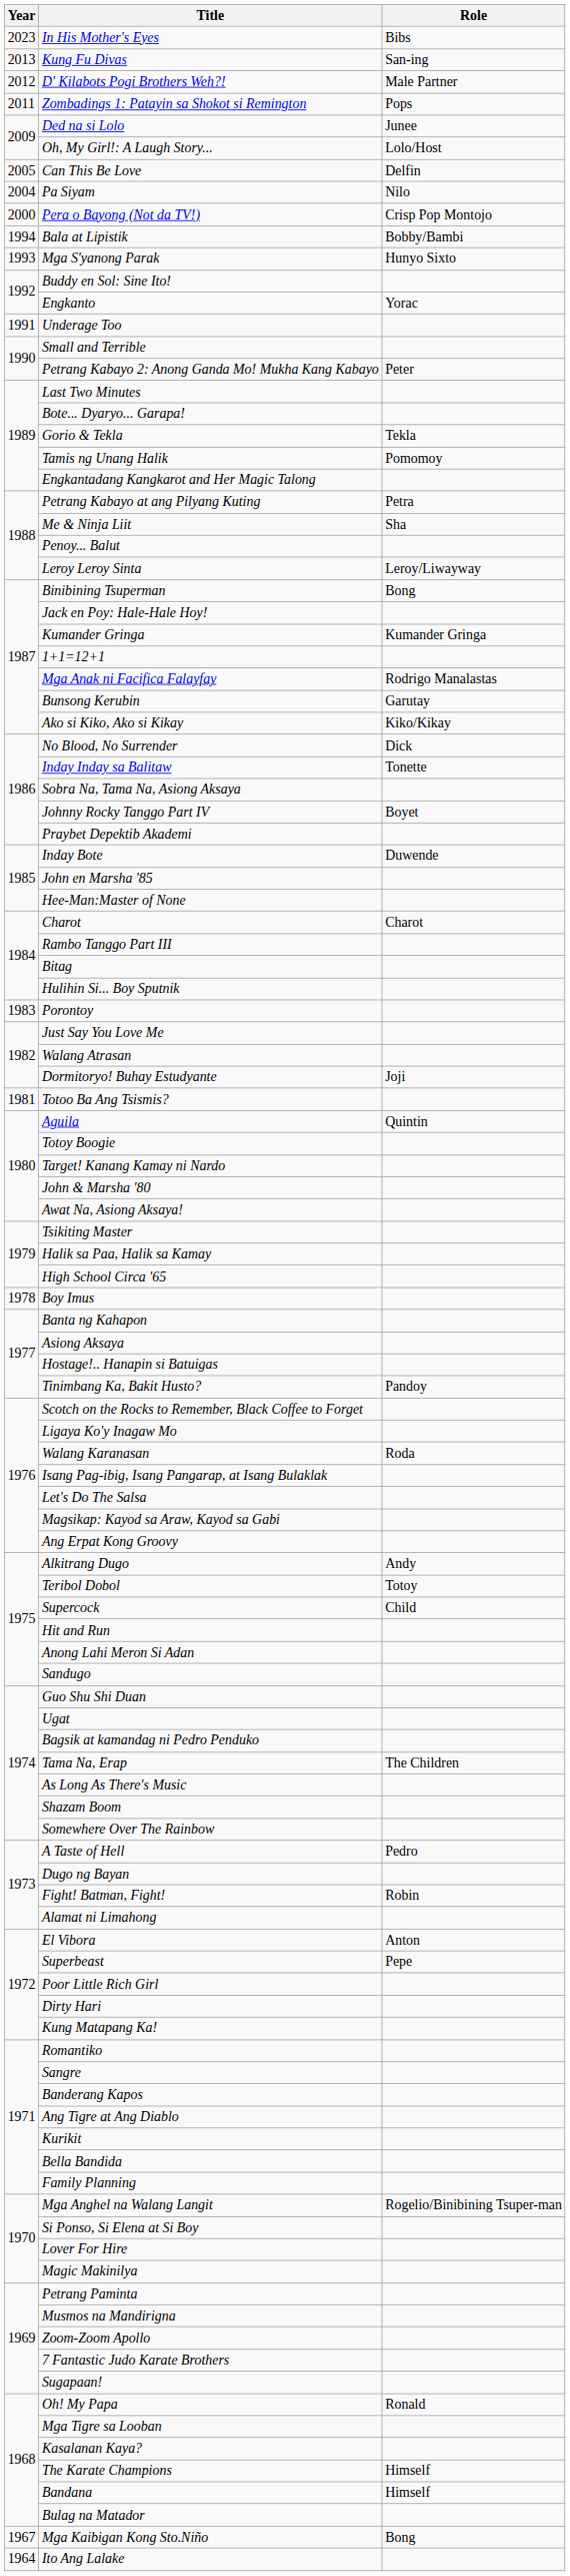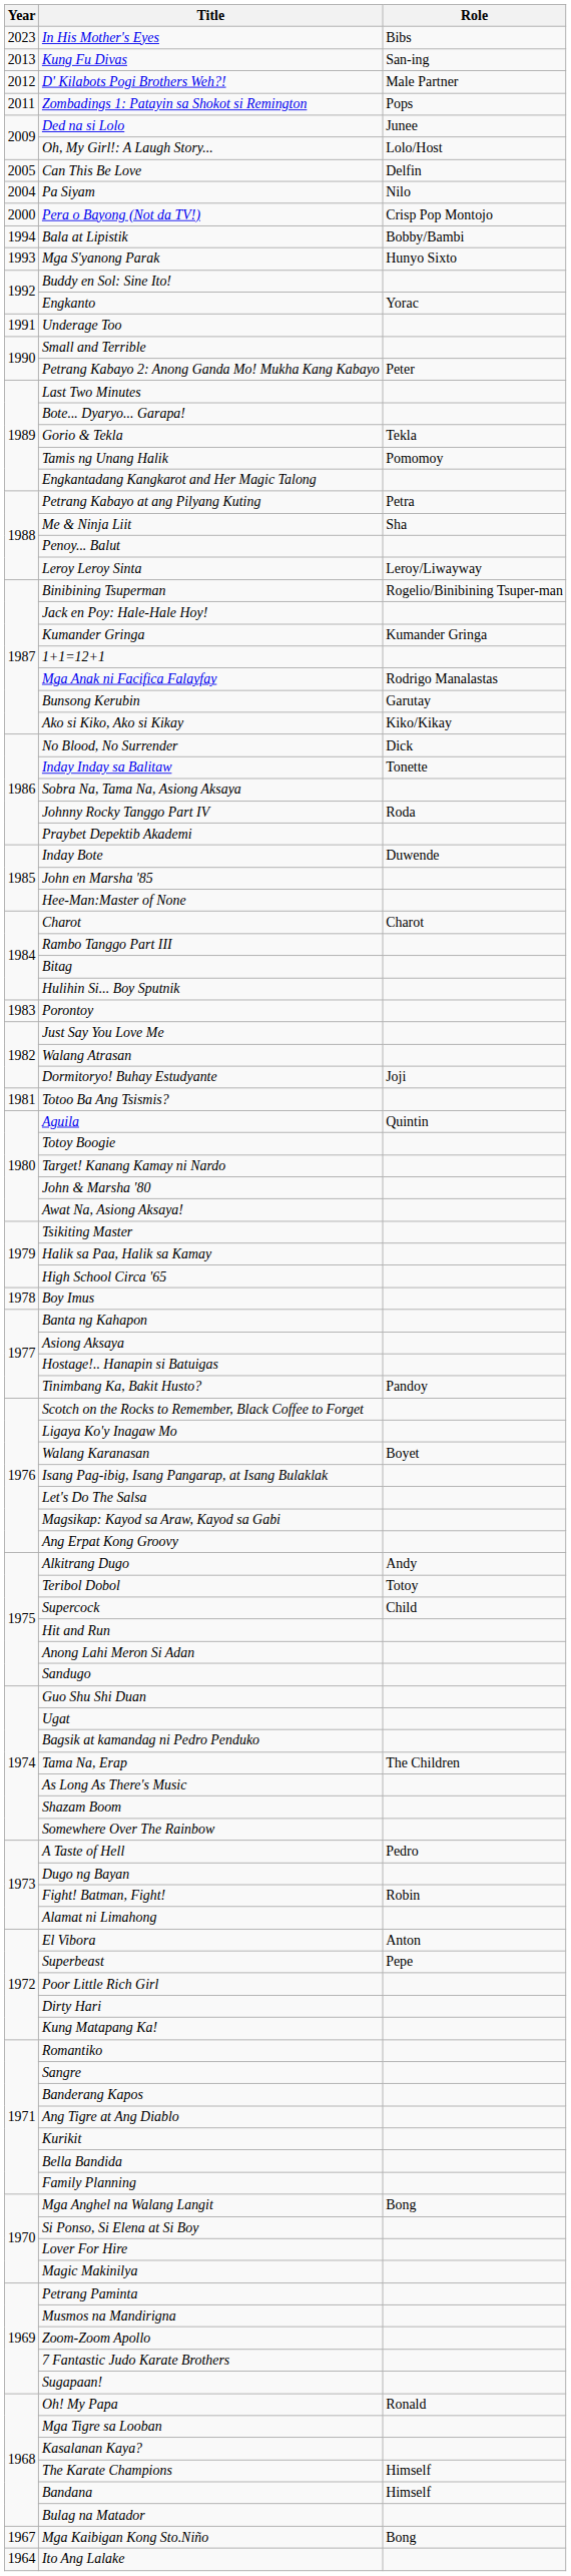Binibining Tsuperman | Role: Bong -> Rogelio/Binibining Tsuper-man
Johnny Rocky Tanggo Part IV | Role: Boyet -> Roda
Walang Karanasan | Role: Roda -> Boyet
Mga Anghel na Walang Langit | Role: Rogelio/Binibining Tsuper-man -> Bong
